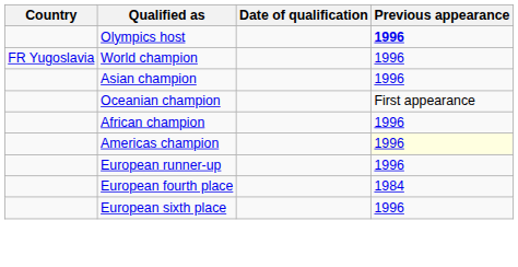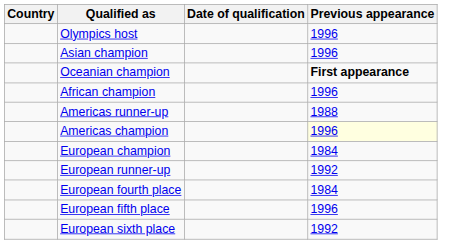Olympics host | Previous appearance: bold -> normal
- row: FR Yugoslavia | World champion | 1996
Oceanian champion | Previous appearance: normal -> bold
+ row: Americas runner-up | 1988
+ row: European champion | 1984
European runner-up | Previous appearance: 1996 -> 1992
+ row: European fifth place | 1996
European sixth place | Previous appearance: 1996 -> 1992
